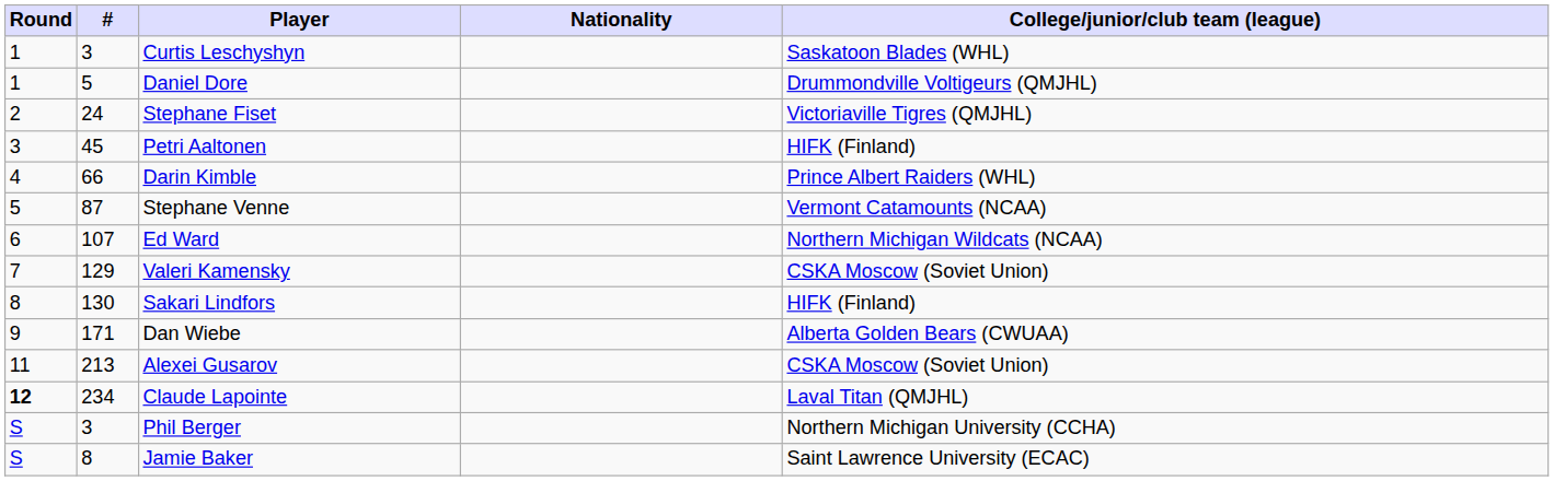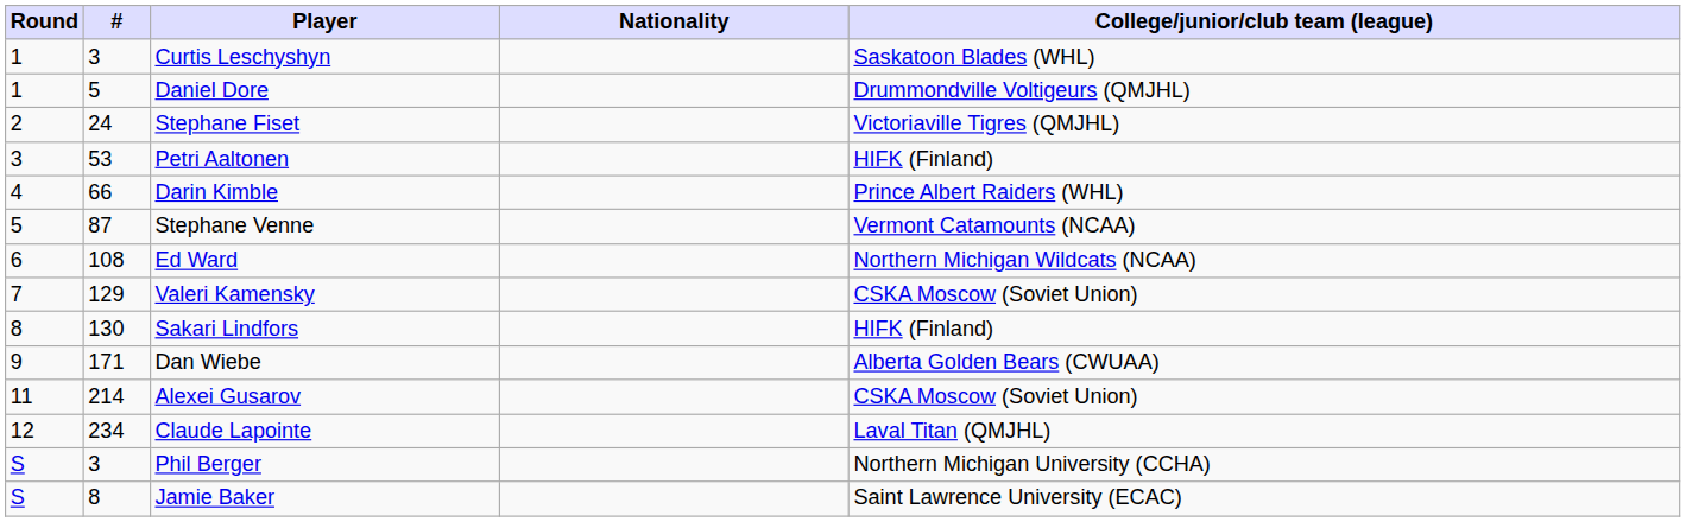Petri Aaltonen | #: 45 -> 53
Ed Ward | #: 107 -> 108
Alexei Gusarov | #: 213 -> 214
Claude Lapointe | Round: bold -> normal
